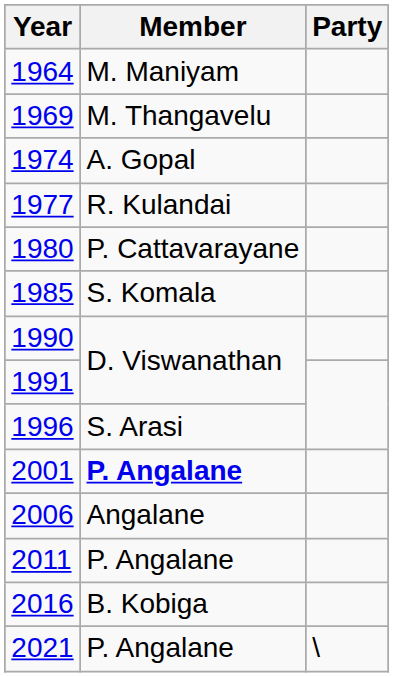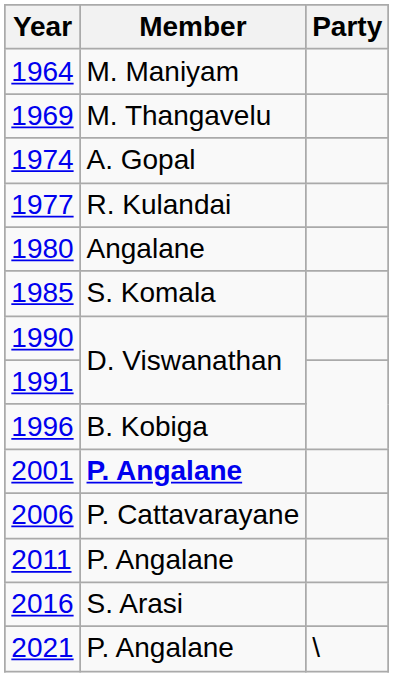1980 | Member: P. Cattavarayane -> Angalane
1996 | Member: S. Arasi -> B. Kobiga
2006 | Member: Angalane -> P. Cattavarayane
2016 | Member: B. Kobiga -> S. Arasi
